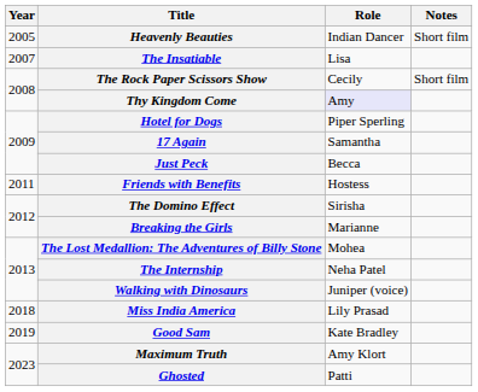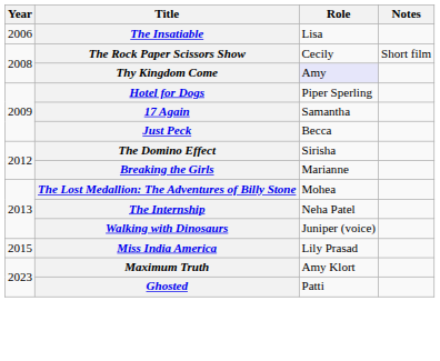- row: 2005 | Heavenly Beauties | Indian Dancer | Short film
The Insatiable | Year: 2007 -> 2006
- row: 2011 | Friends with Benefits | Hostess
Miss India America | Year: 2018 -> 2015
- row: 2019 | Good Sam | Kate Bradley
